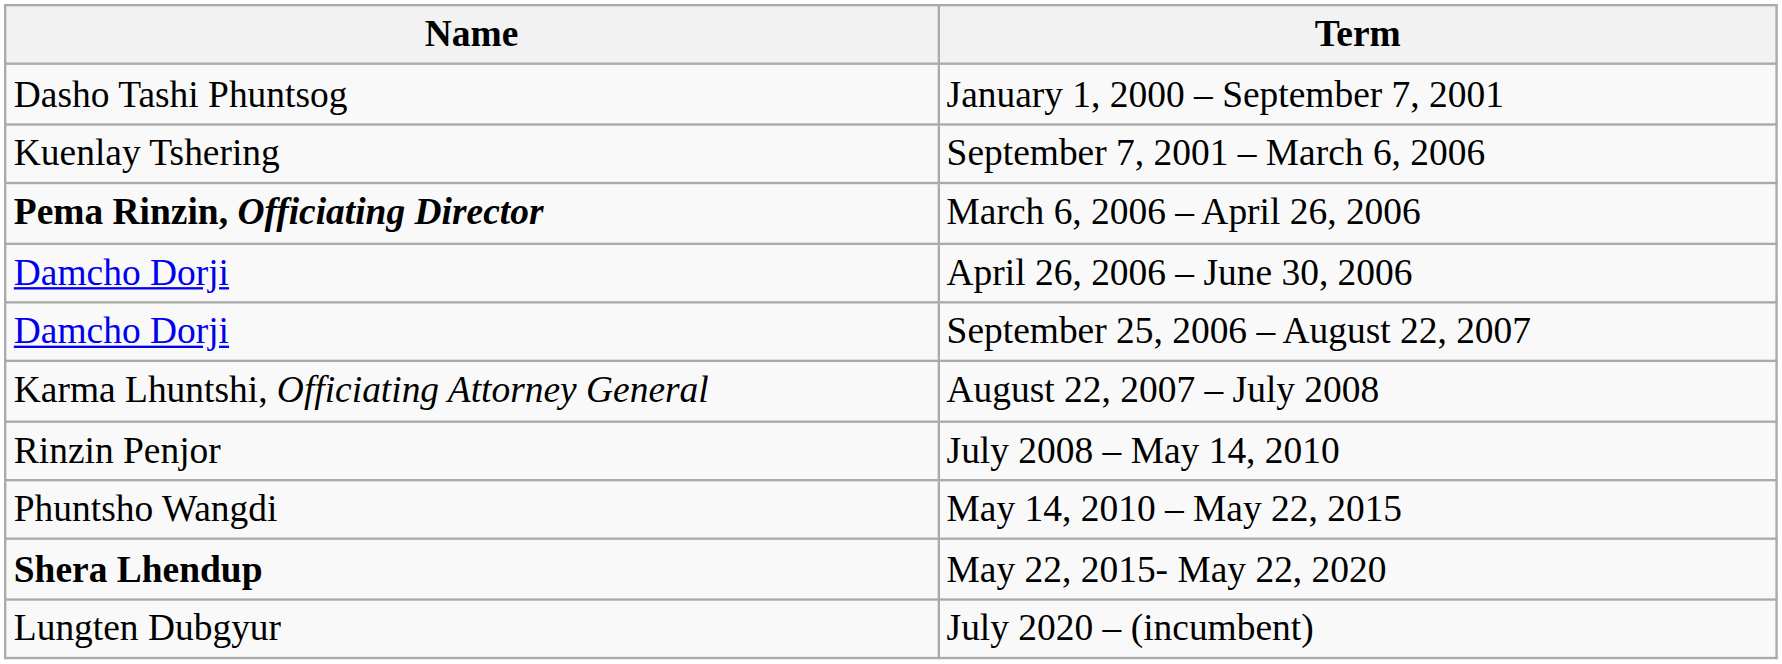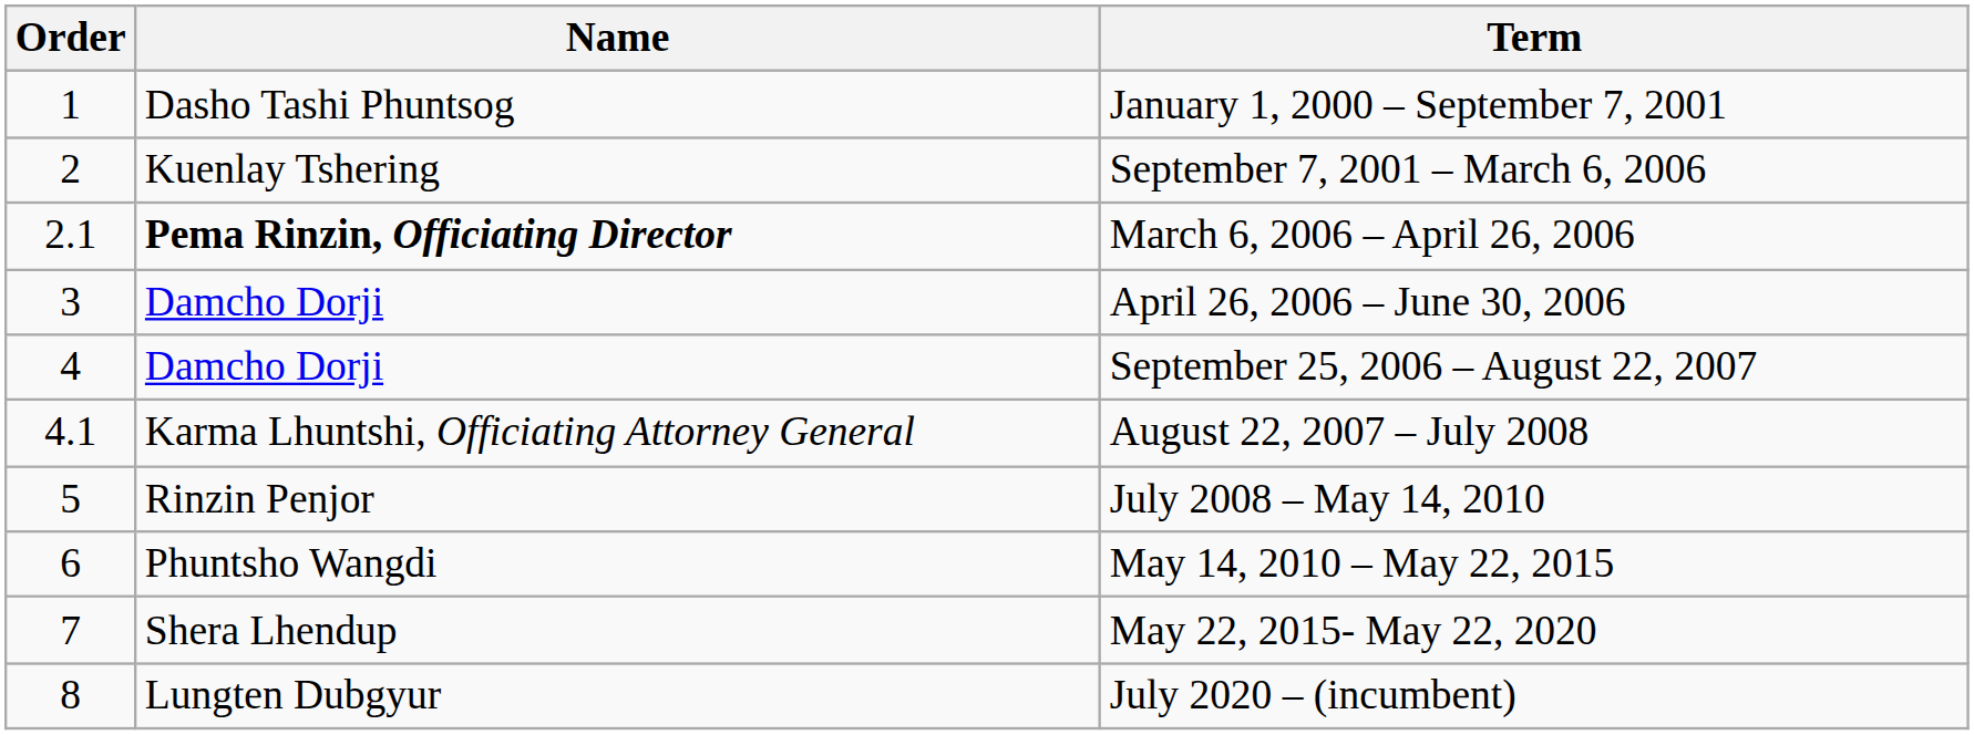+ column: Order | 1 | 2 | 2.1 | 3 | 4 | 4.1 | 5 | 6 | 7 | 8
May 22, 2015- May 22, 2020 | Name: bold -> normal
